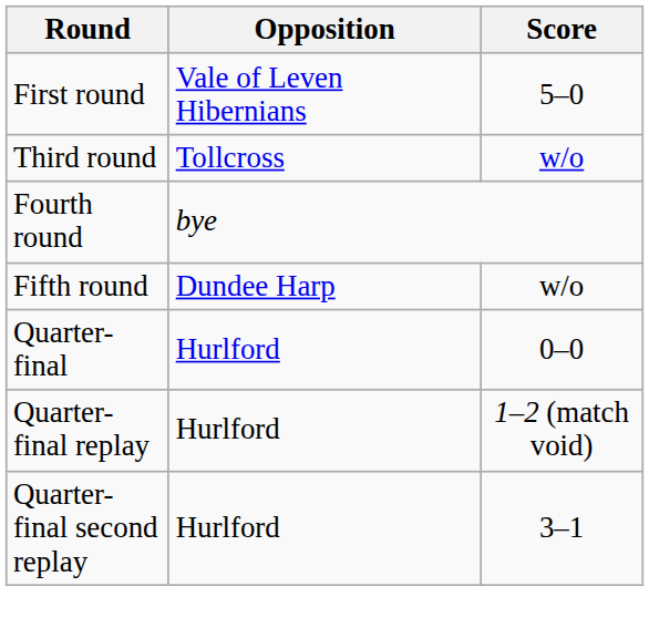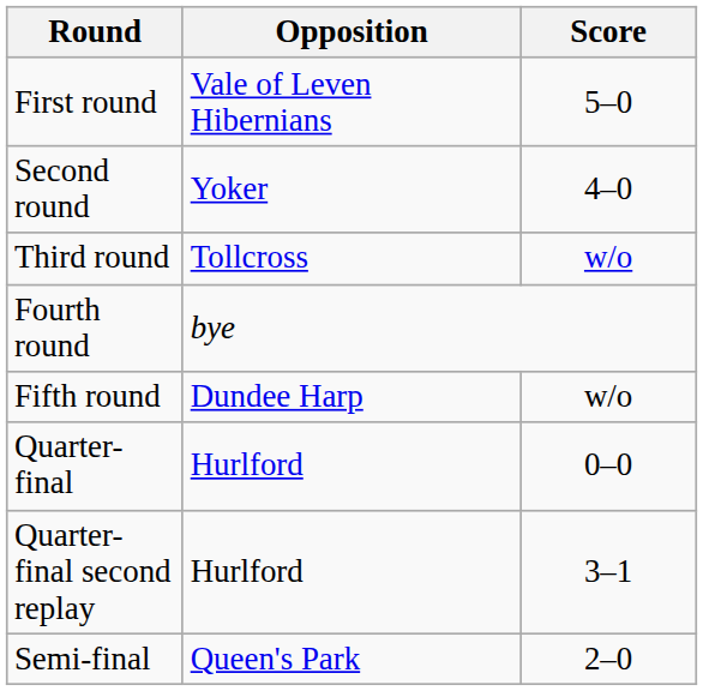+ row: Second round | Yoker | 4–0
- row: Quarter-final replay | Hurlford | 1–2 (match void)
+ row: Semi-final | Queen's Park | 2–0
